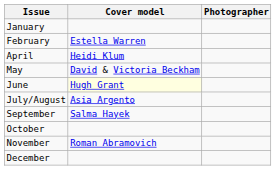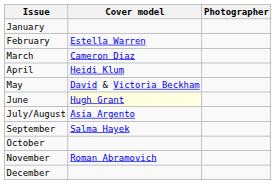+ row: March | Cameron Diaz
